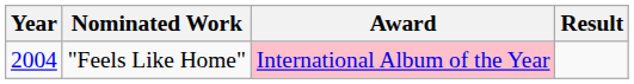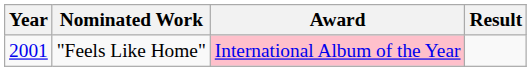"Feels Like Home" | Year: 2004 -> 2001
